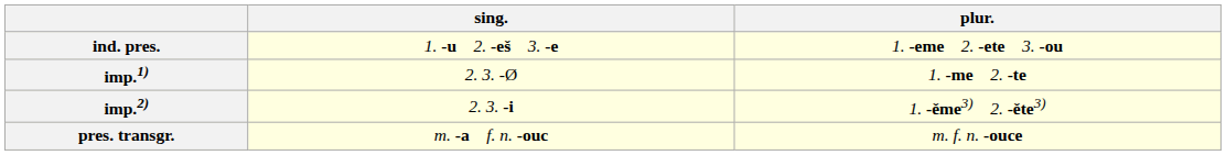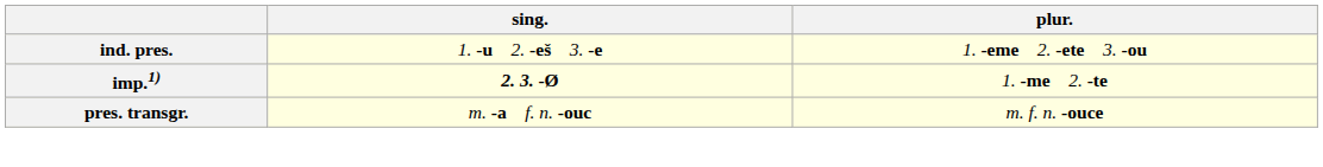imp.1) | sing.: normal -> bold
- row: imp.2) | 2. 3. -i | 1. -ěme3) 2. -ěte3)
